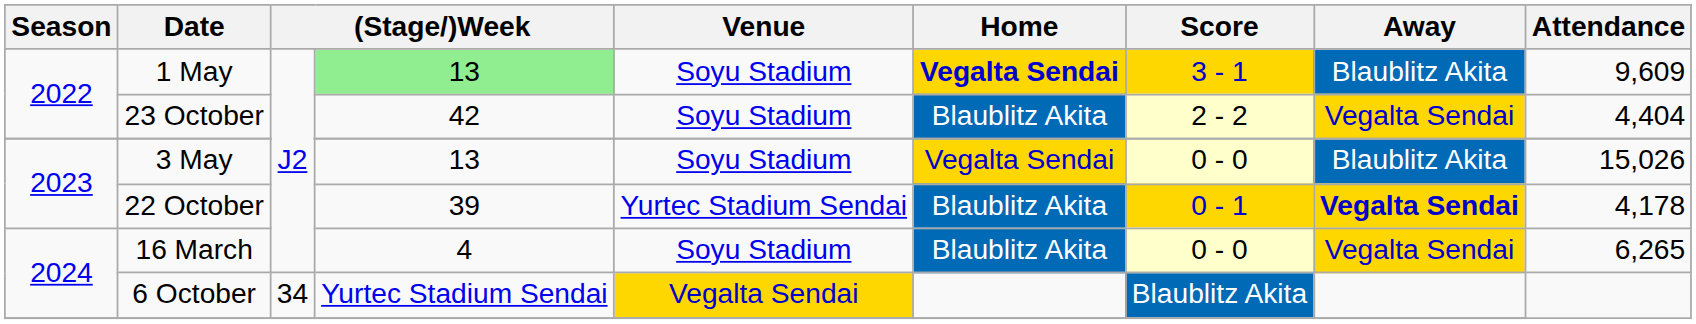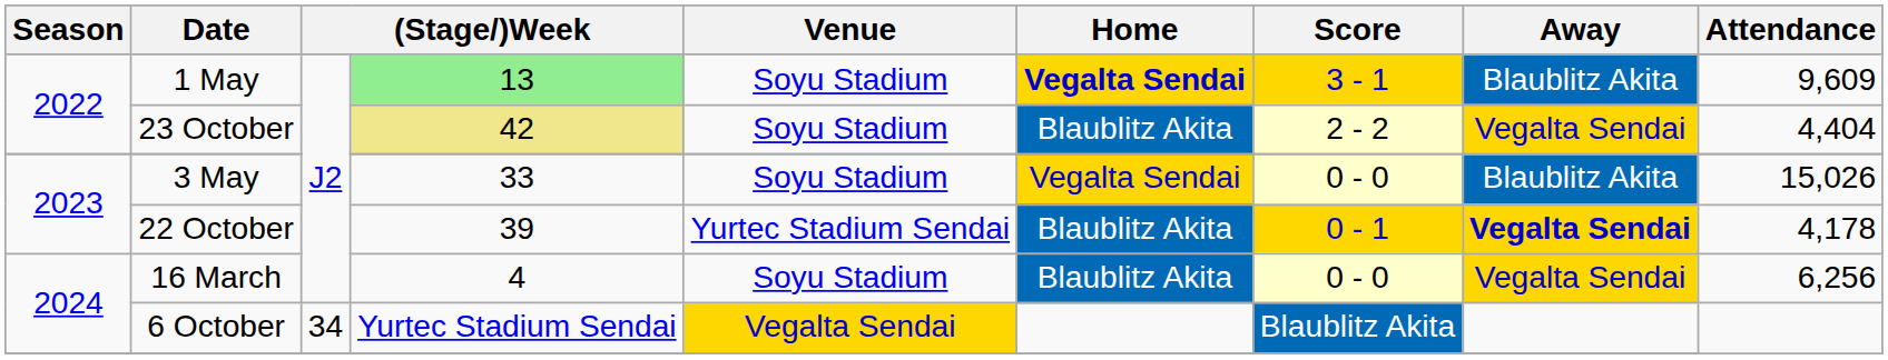23 October | column 4: no background -> khaki background
3 May | column 4: 13 -> 33
16 March | Attendance: 6,265 -> 6,256
